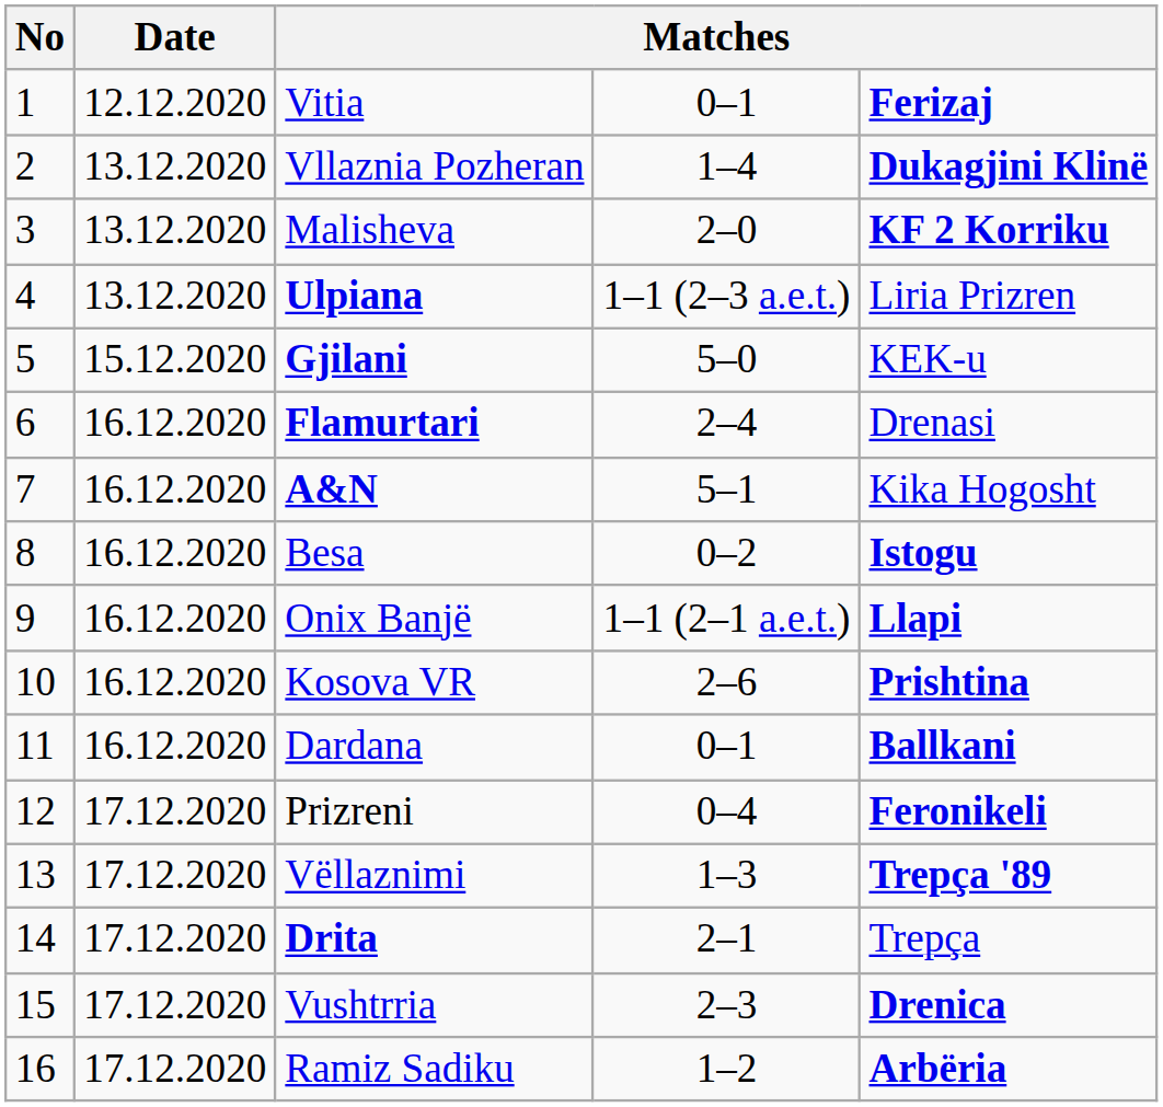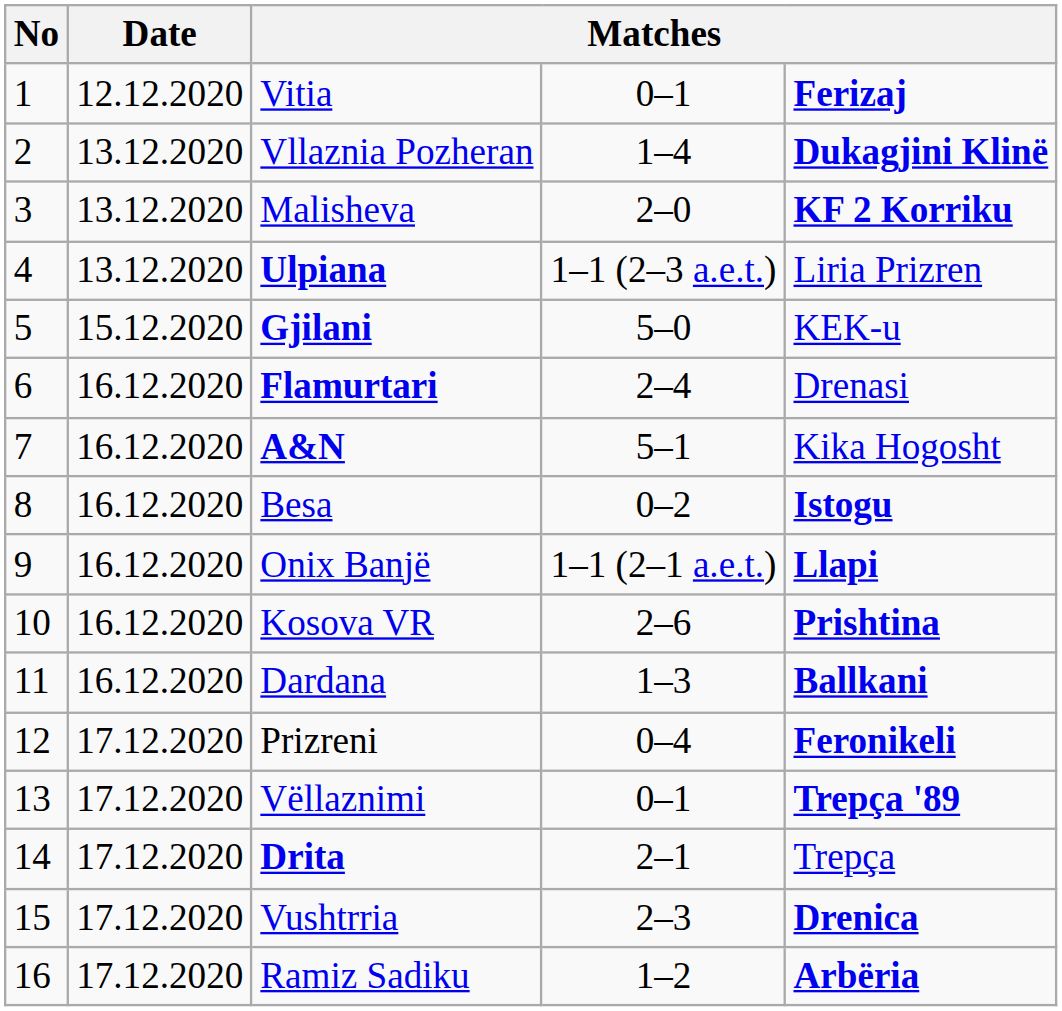Dardana | column 4: 0–1 -> 1–3
Vëllaznimi | column 4: 1–3 -> 0–1
